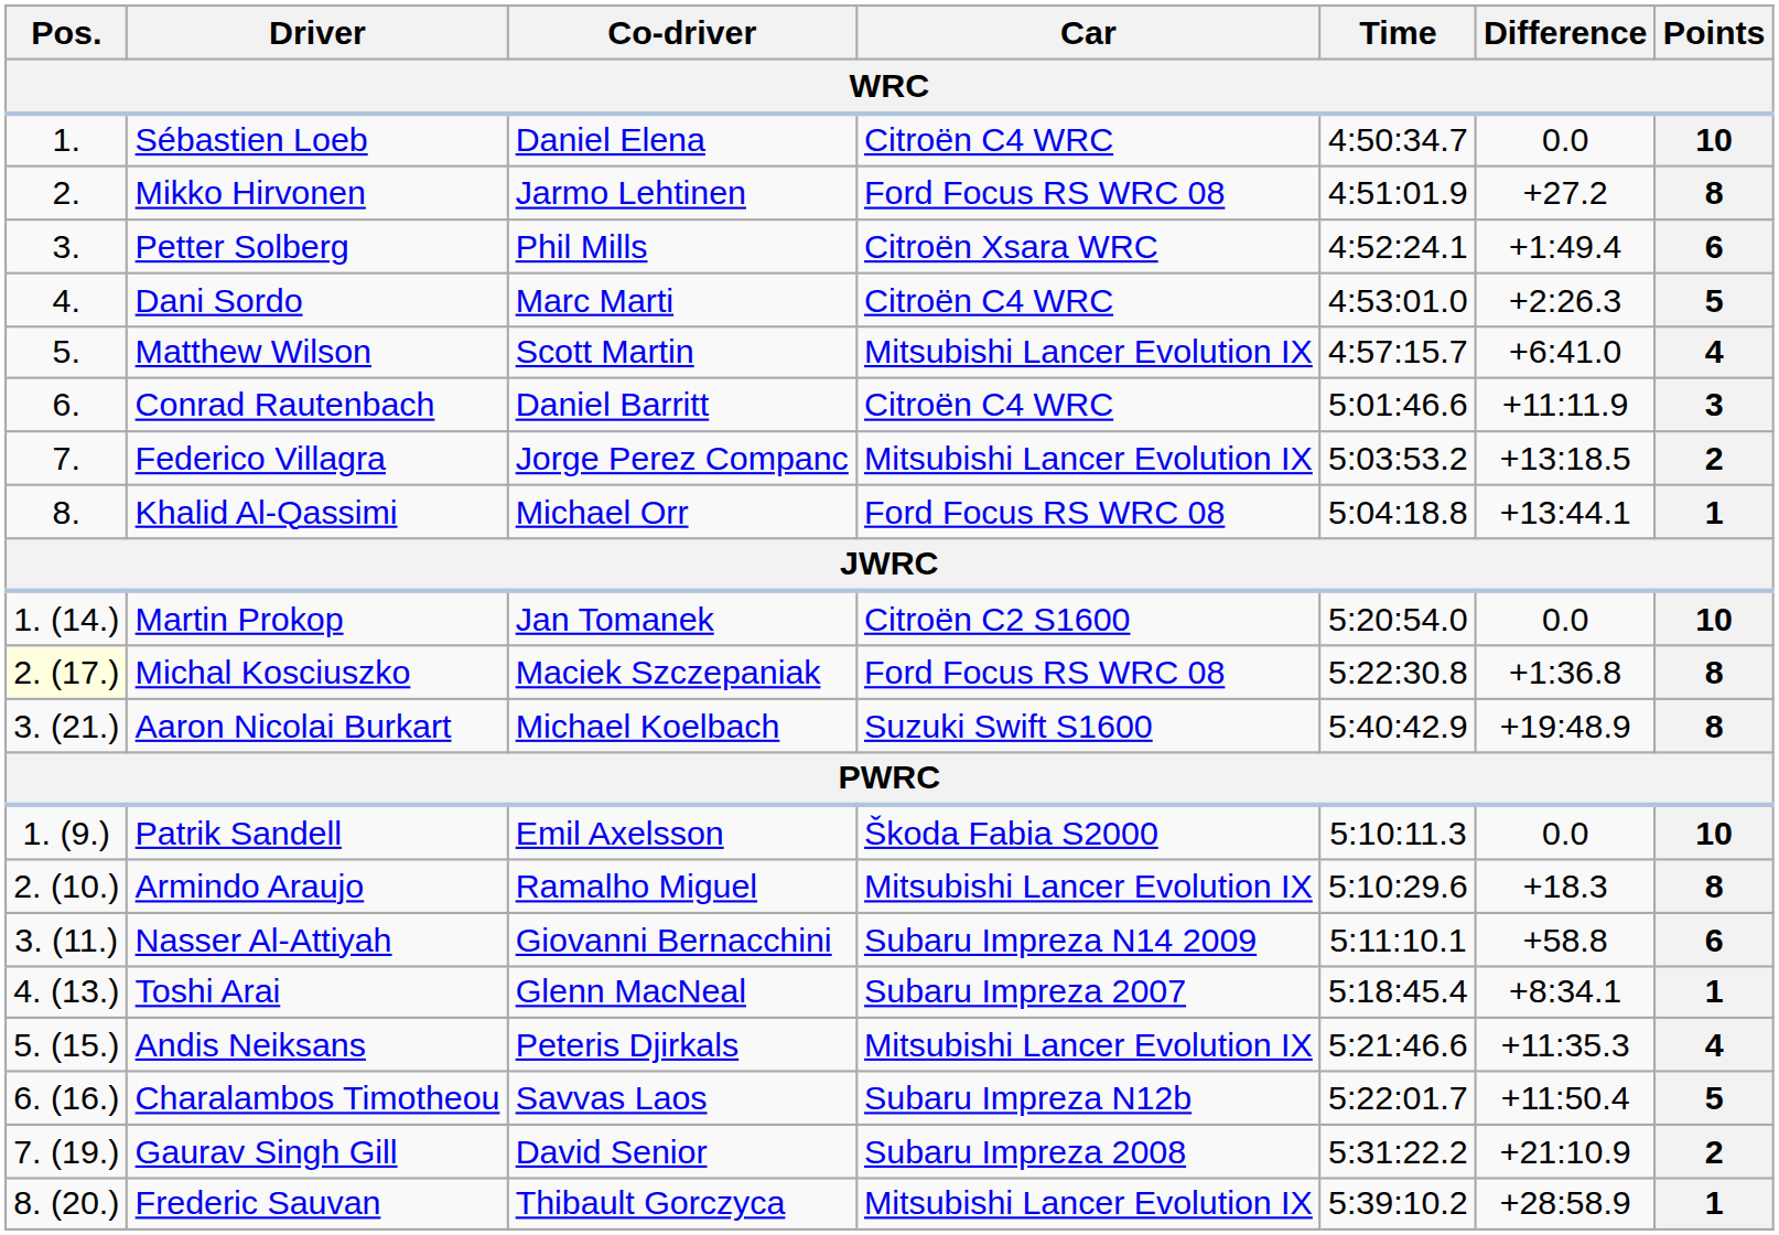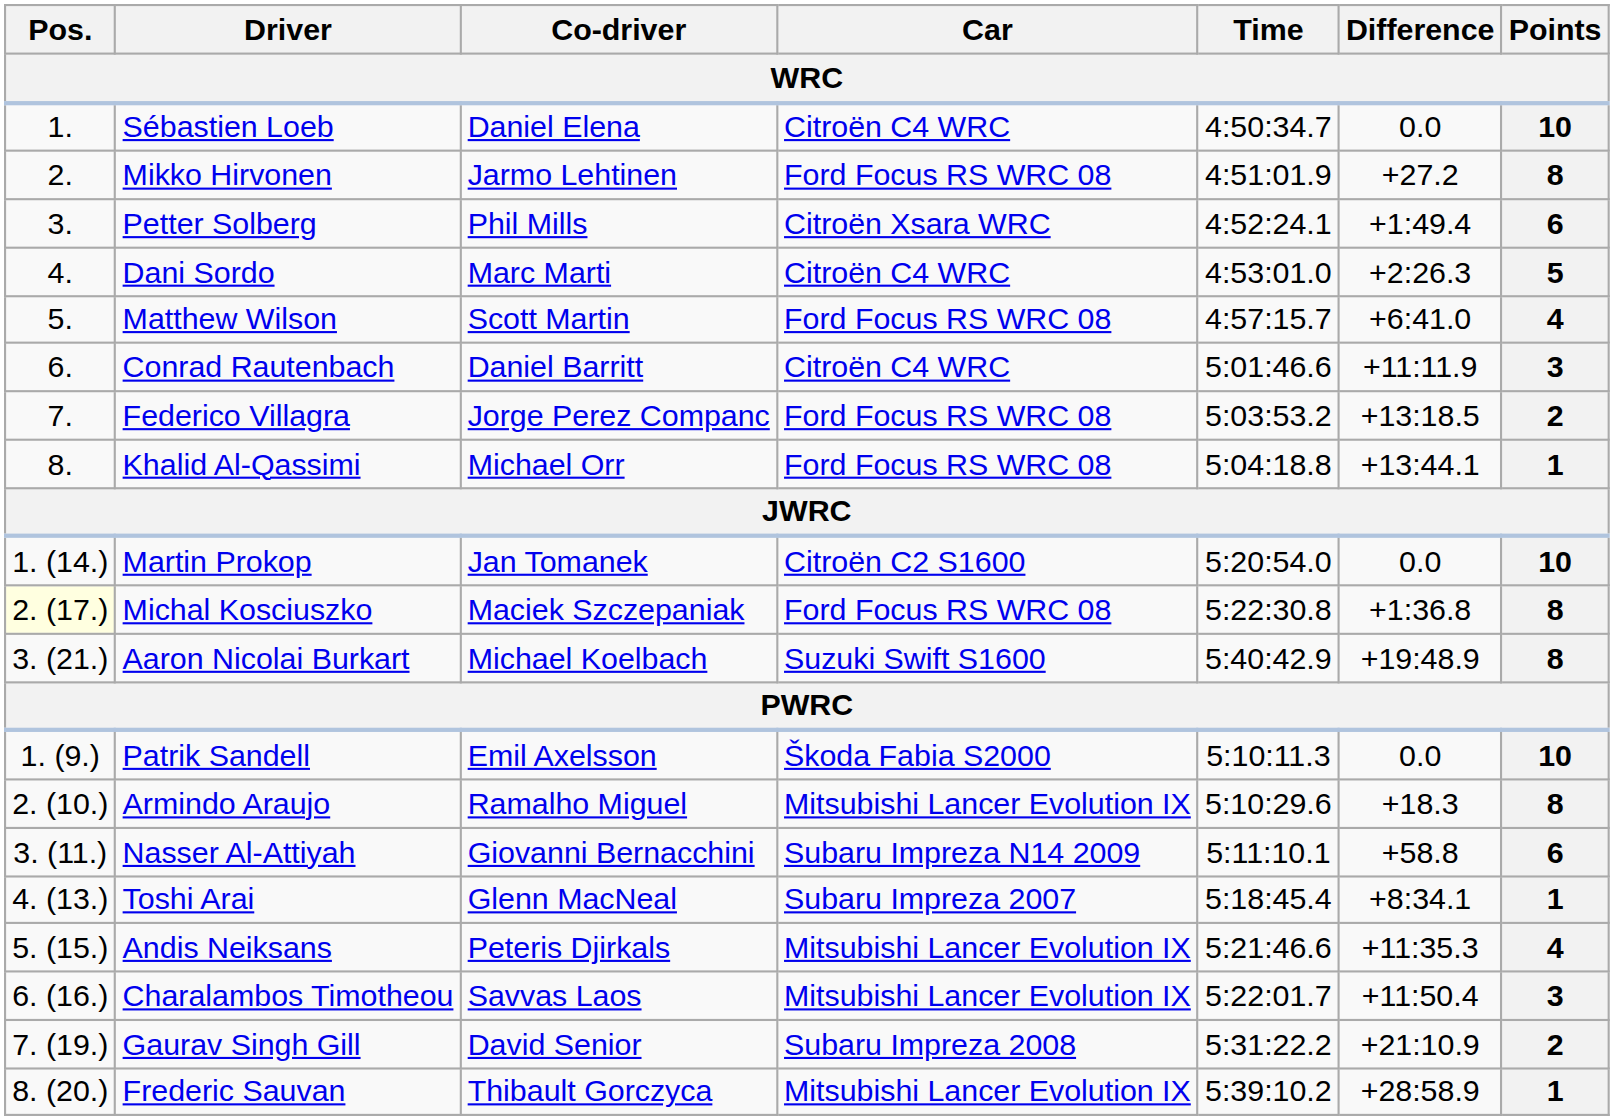Matthew Wilson | Car: Mitsubishi Lancer Evolution IX -> Ford Focus RS WRC 08
Federico Villagra | Car: Mitsubishi Lancer Evolution IX -> Ford Focus RS WRC 08
Charalambos Timotheou | Car: Subaru Impreza N12b -> Mitsubishi Lancer Evolution IX
Charalambos Timotheou | Points: 5 -> 3
